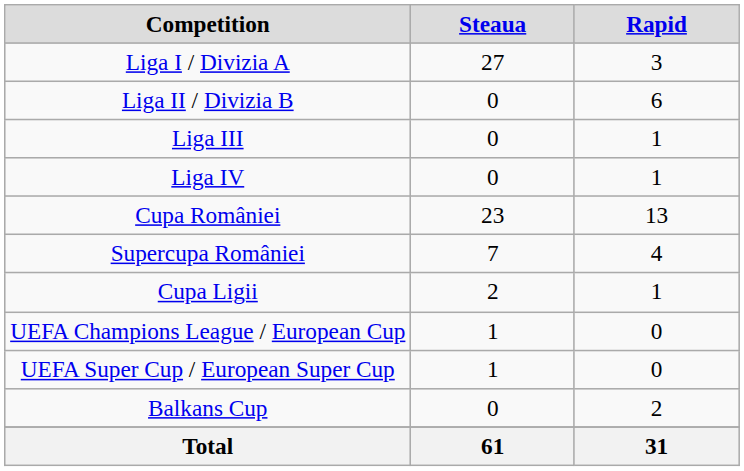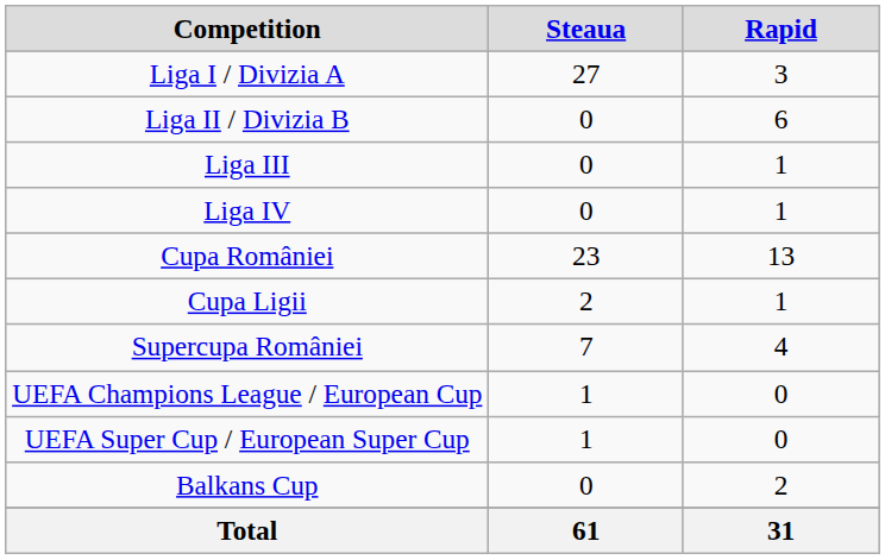rows swapped: Cupa Ligii <-> Supercupa României
